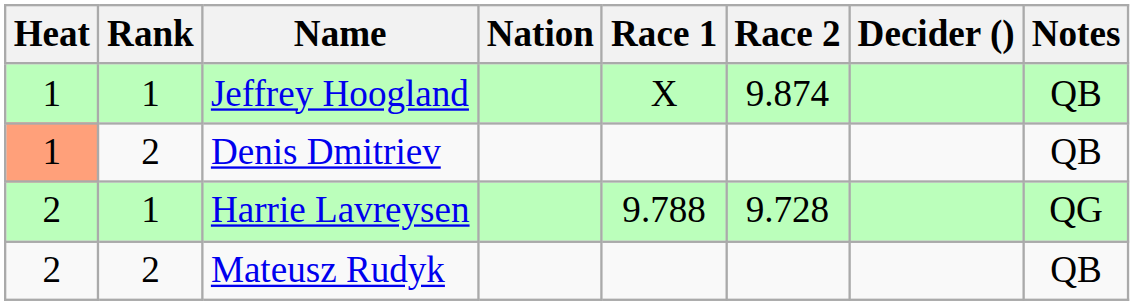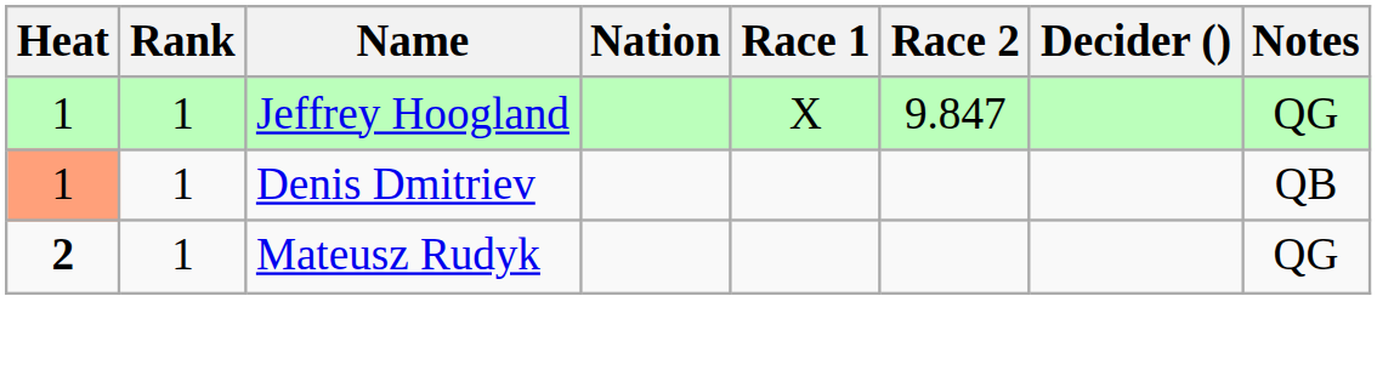Jeffrey Hoogland | Race 2: 9.874 -> 9.847
Jeffrey Hoogland | Notes: QB -> QG
Denis Dmitriev | Rank: 2 -> 1
- row: 2 | 1 | Harrie Lavreysen | 9.788 | 9.728 | QG
Mateusz Rudyk | Heat: normal -> bold
Mateusz Rudyk | Rank: 2 -> 1
Mateusz Rudyk | Notes: QB -> QG
